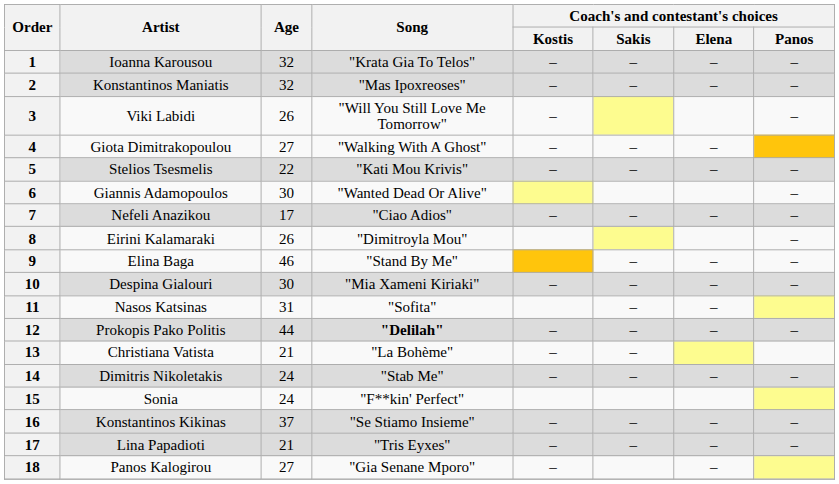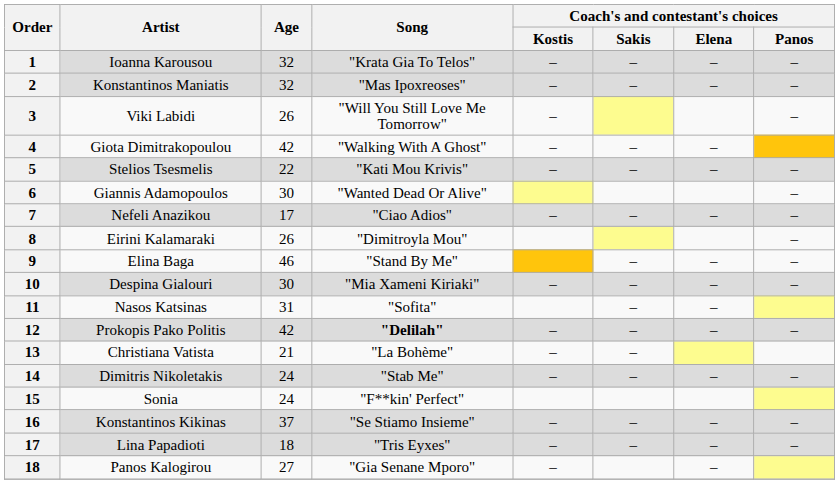Giota Dimitrakopoulou | Age: 27 -> 42
Prokopis Pako Politis | Age: 44 -> 42
Lina Papadioti | Age: 21 -> 18
